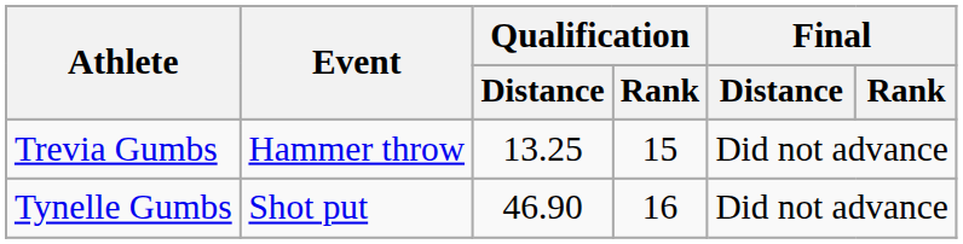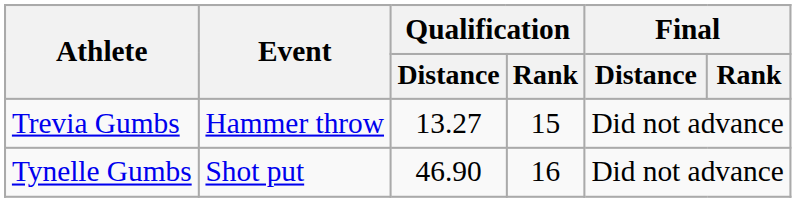Trevia Gumbs | Qualification / Distance: 13.25 -> 13.27
